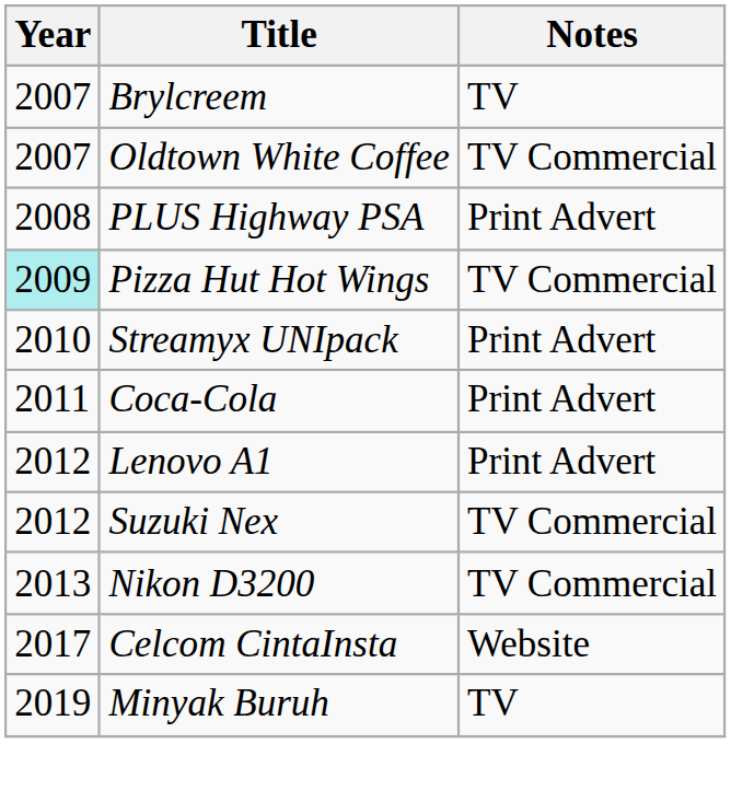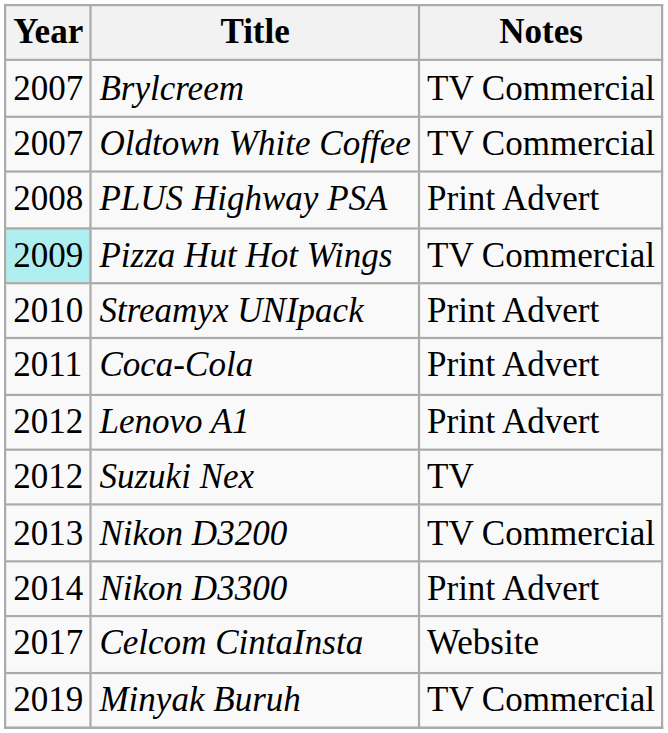Brylcreem | Notes: TV -> TV Commercial
Suzuki Nex | Notes: TV Commercial -> TV
+ row: 2014 | Nikon D3300 | Print Advert
Minyak Buruh | Notes: TV -> TV Commercial
